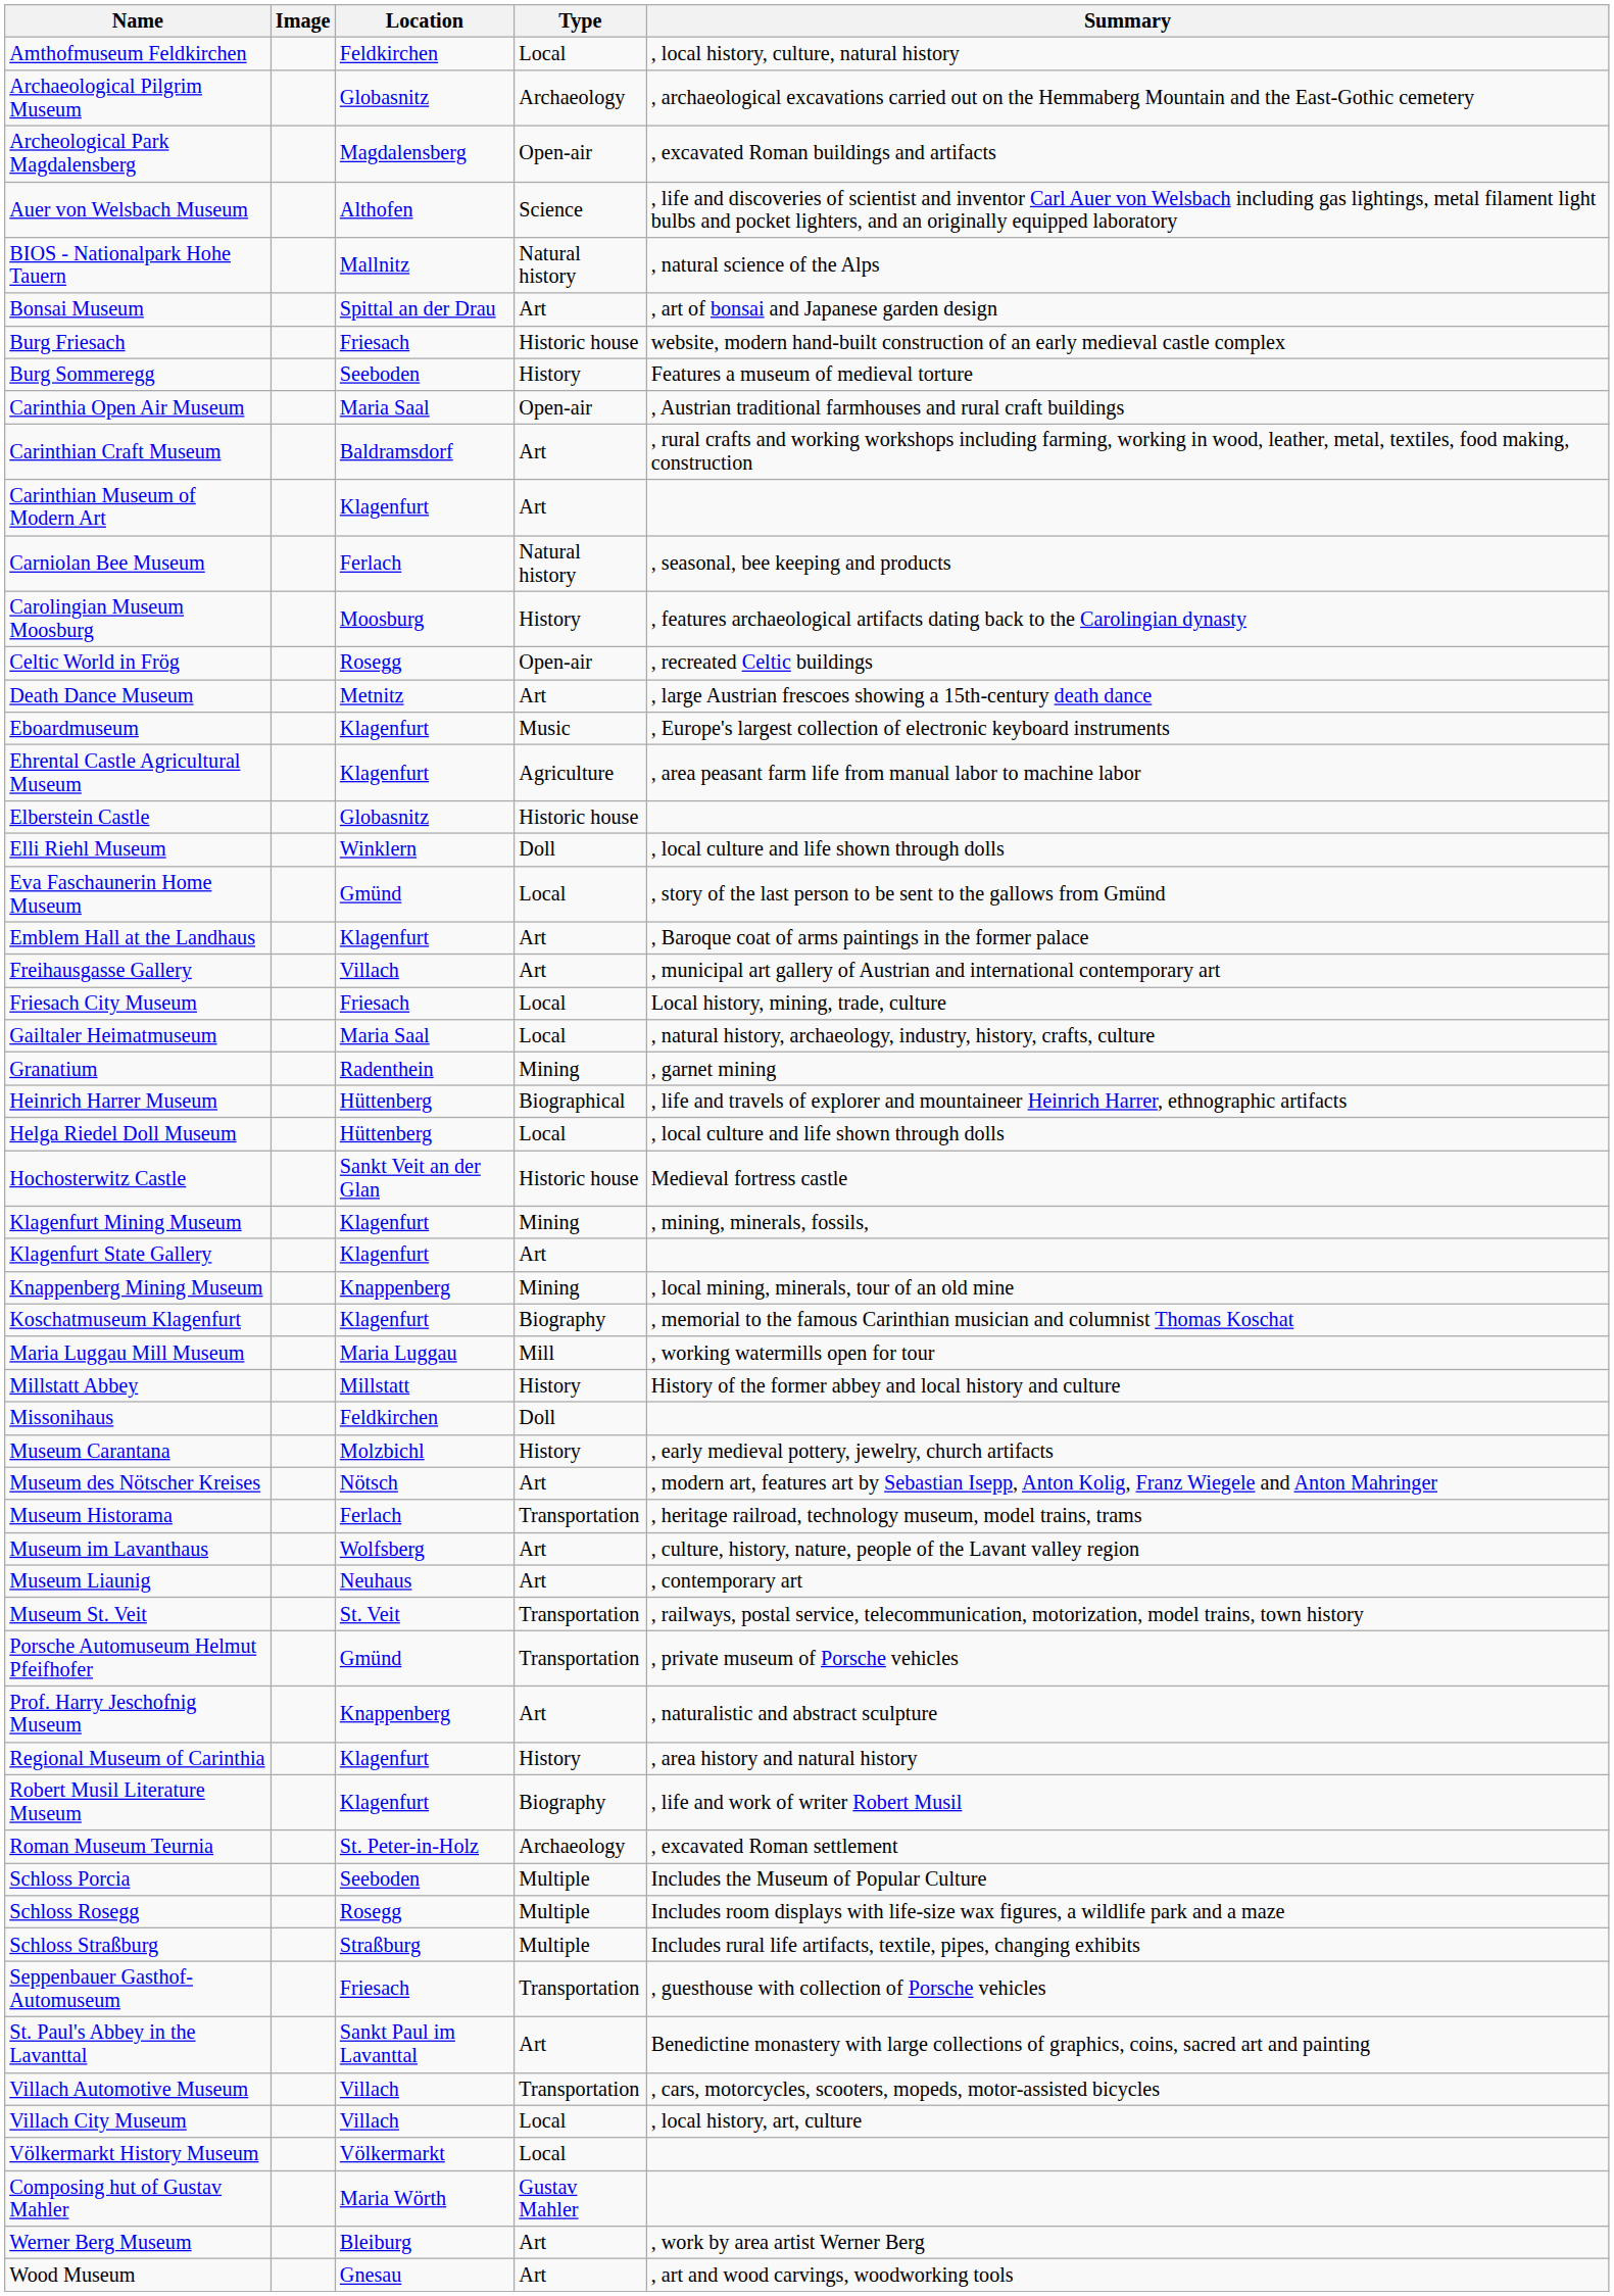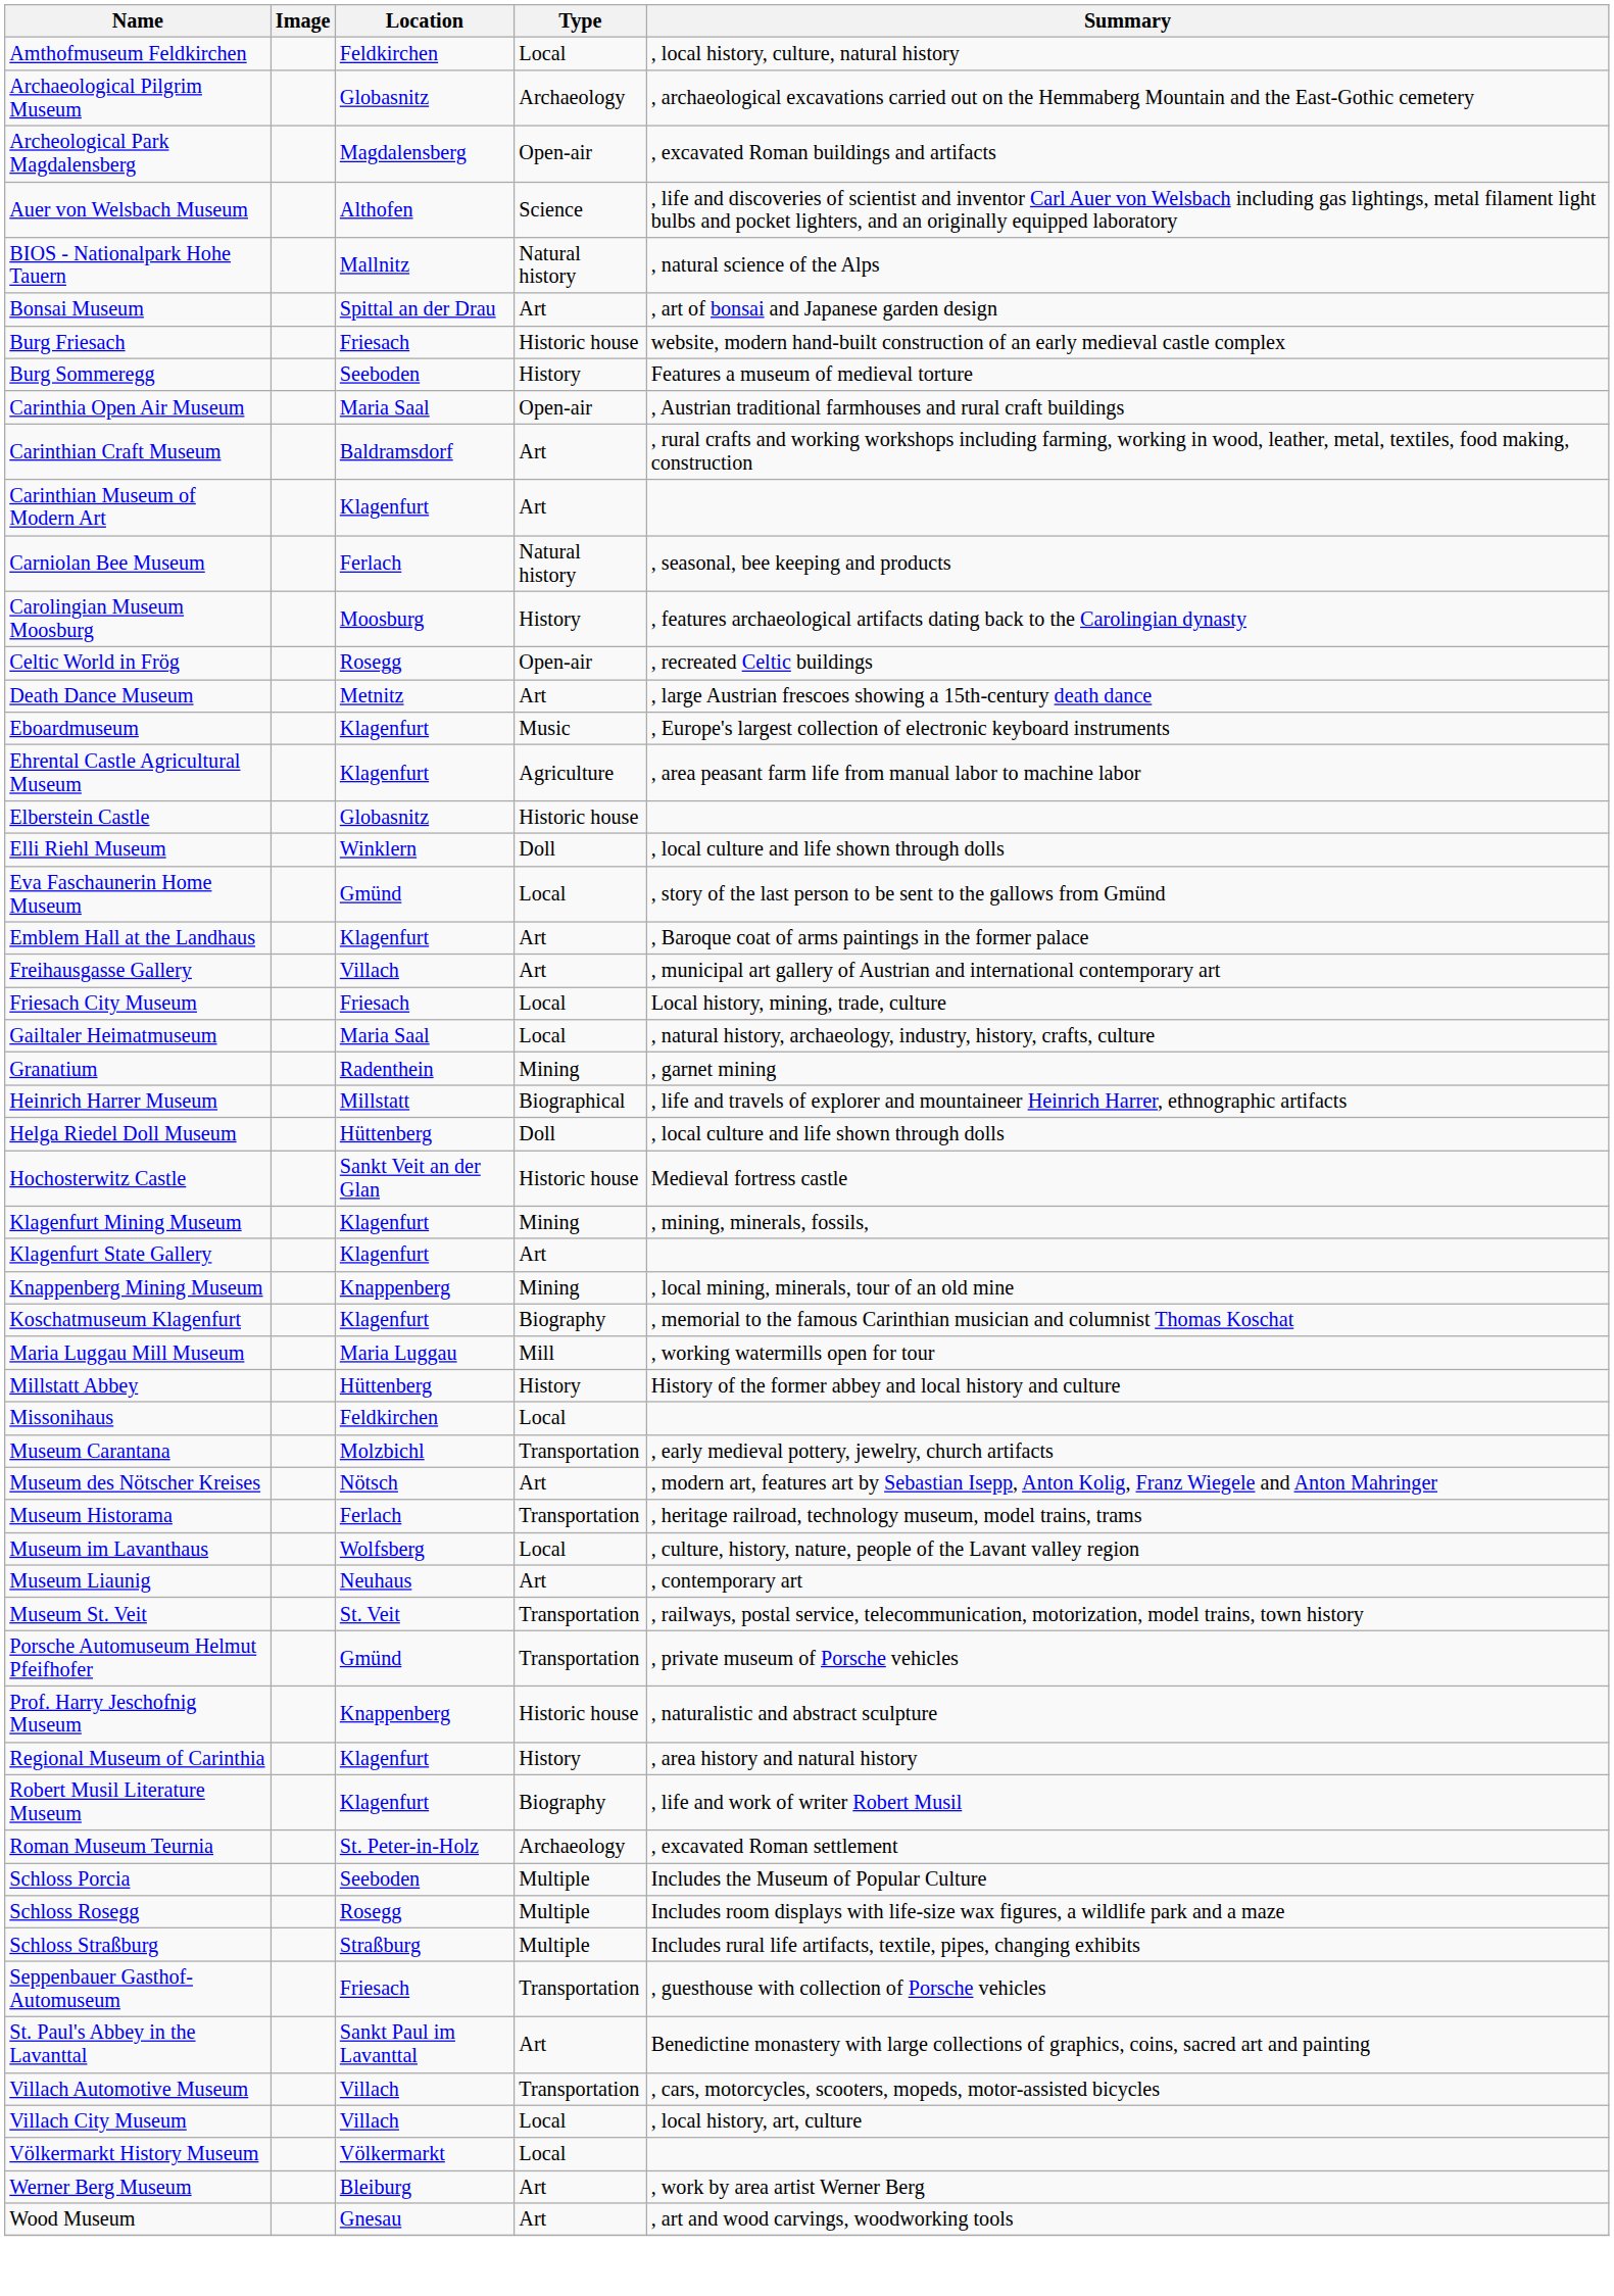Heinrich Harrer Museum | Location: Hüttenberg -> Millstatt
Helga Riedel Doll Museum | Type: Local -> Doll
Millstatt Abbey | Location: Millstatt -> Hüttenberg
Missonihaus | Type: Doll -> Local
Museum Carantana | Type: History -> Transportation
Museum im Lavanthaus | Type: Art -> Local
Prof. Harry Jeschofnig Museum | Type: Art -> Historic house
- row: Composing hut of Gustav Mahler | Maria Wörth | Gustav Mahler
